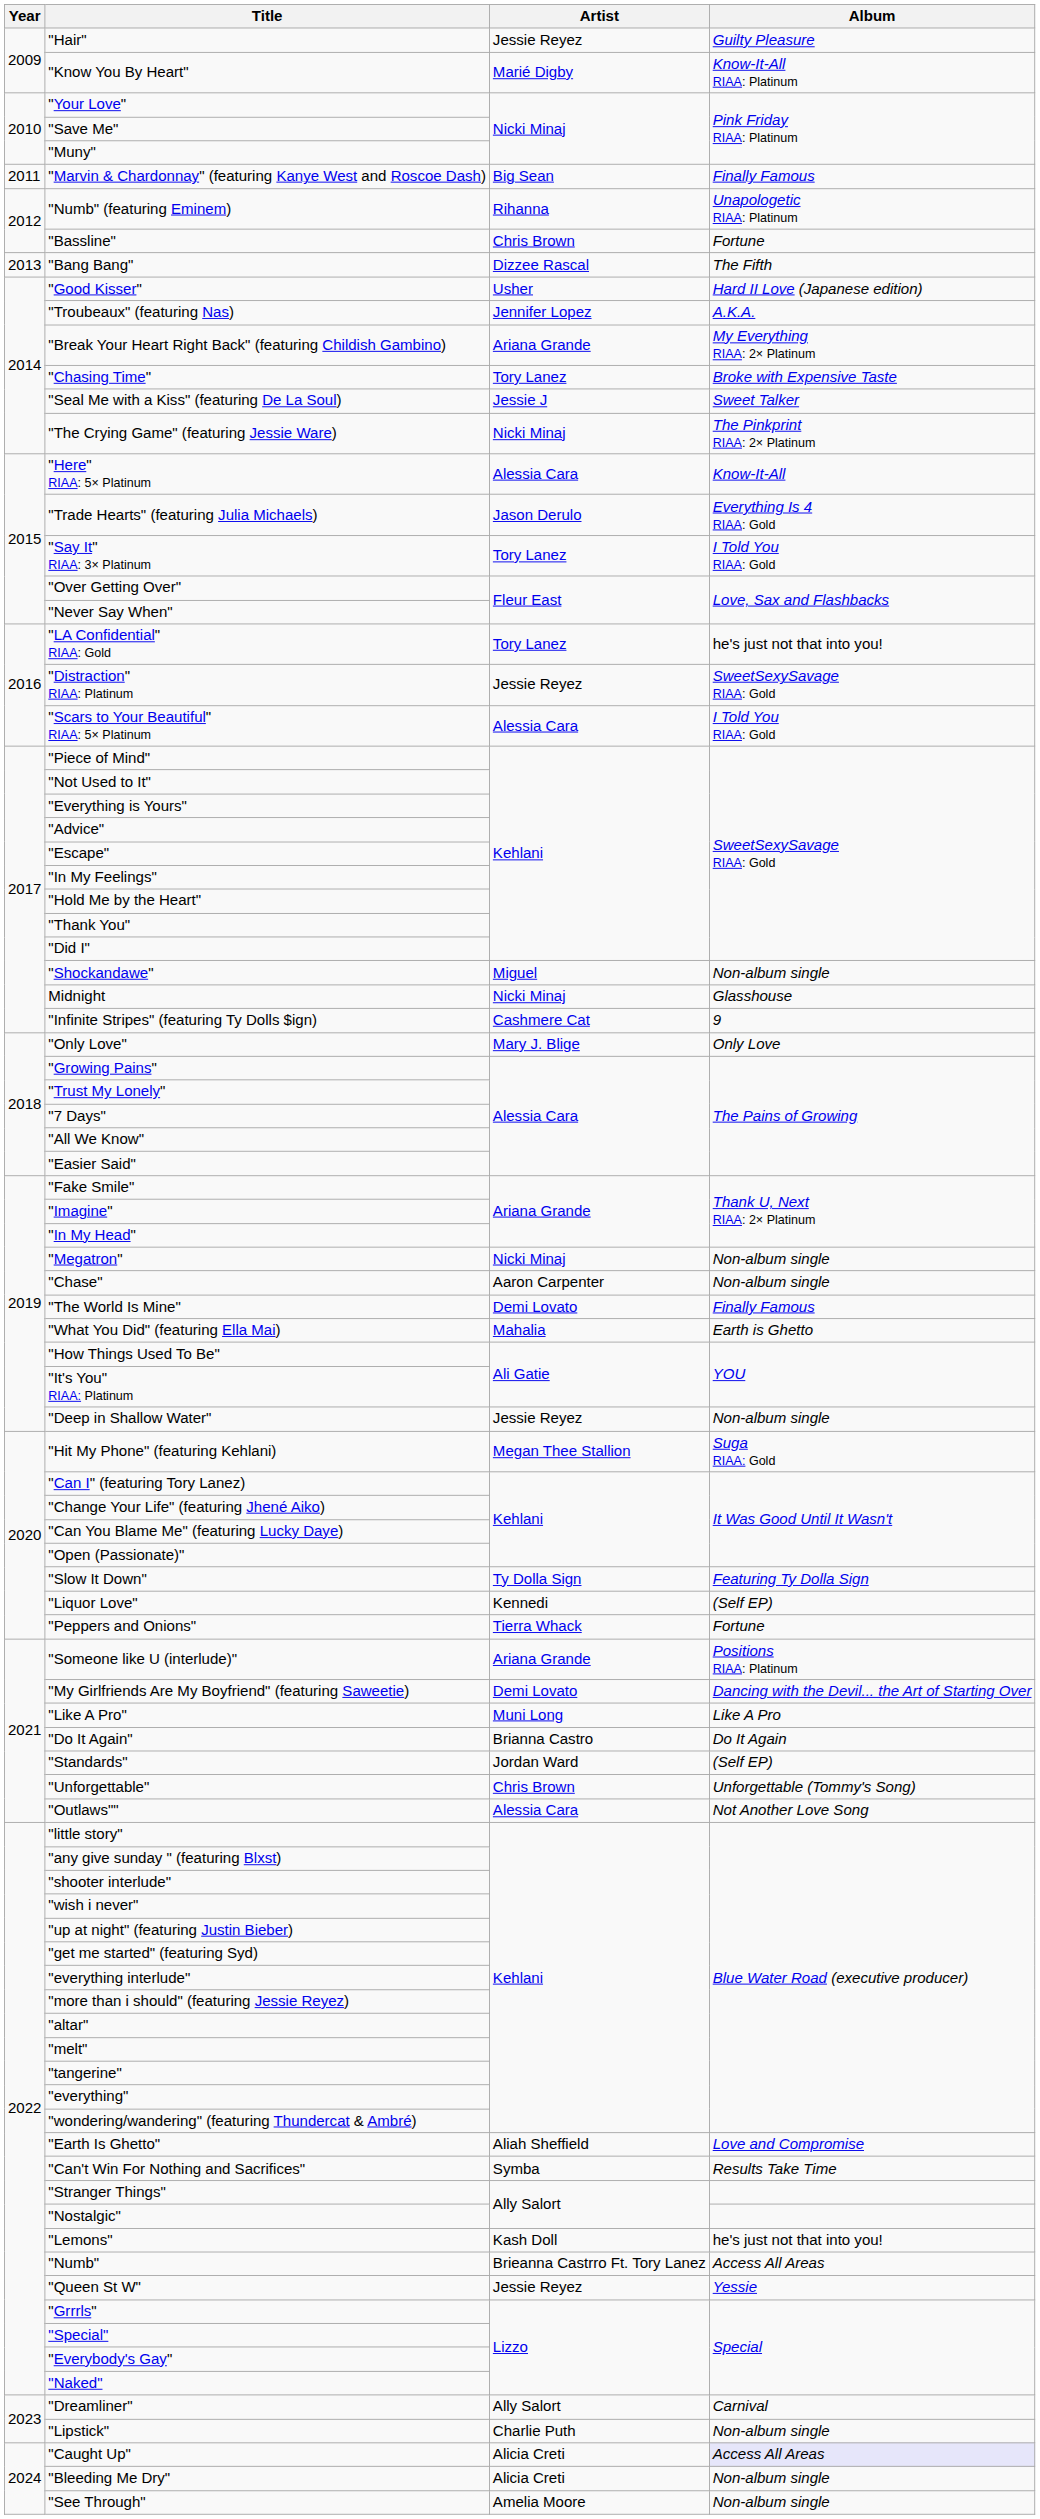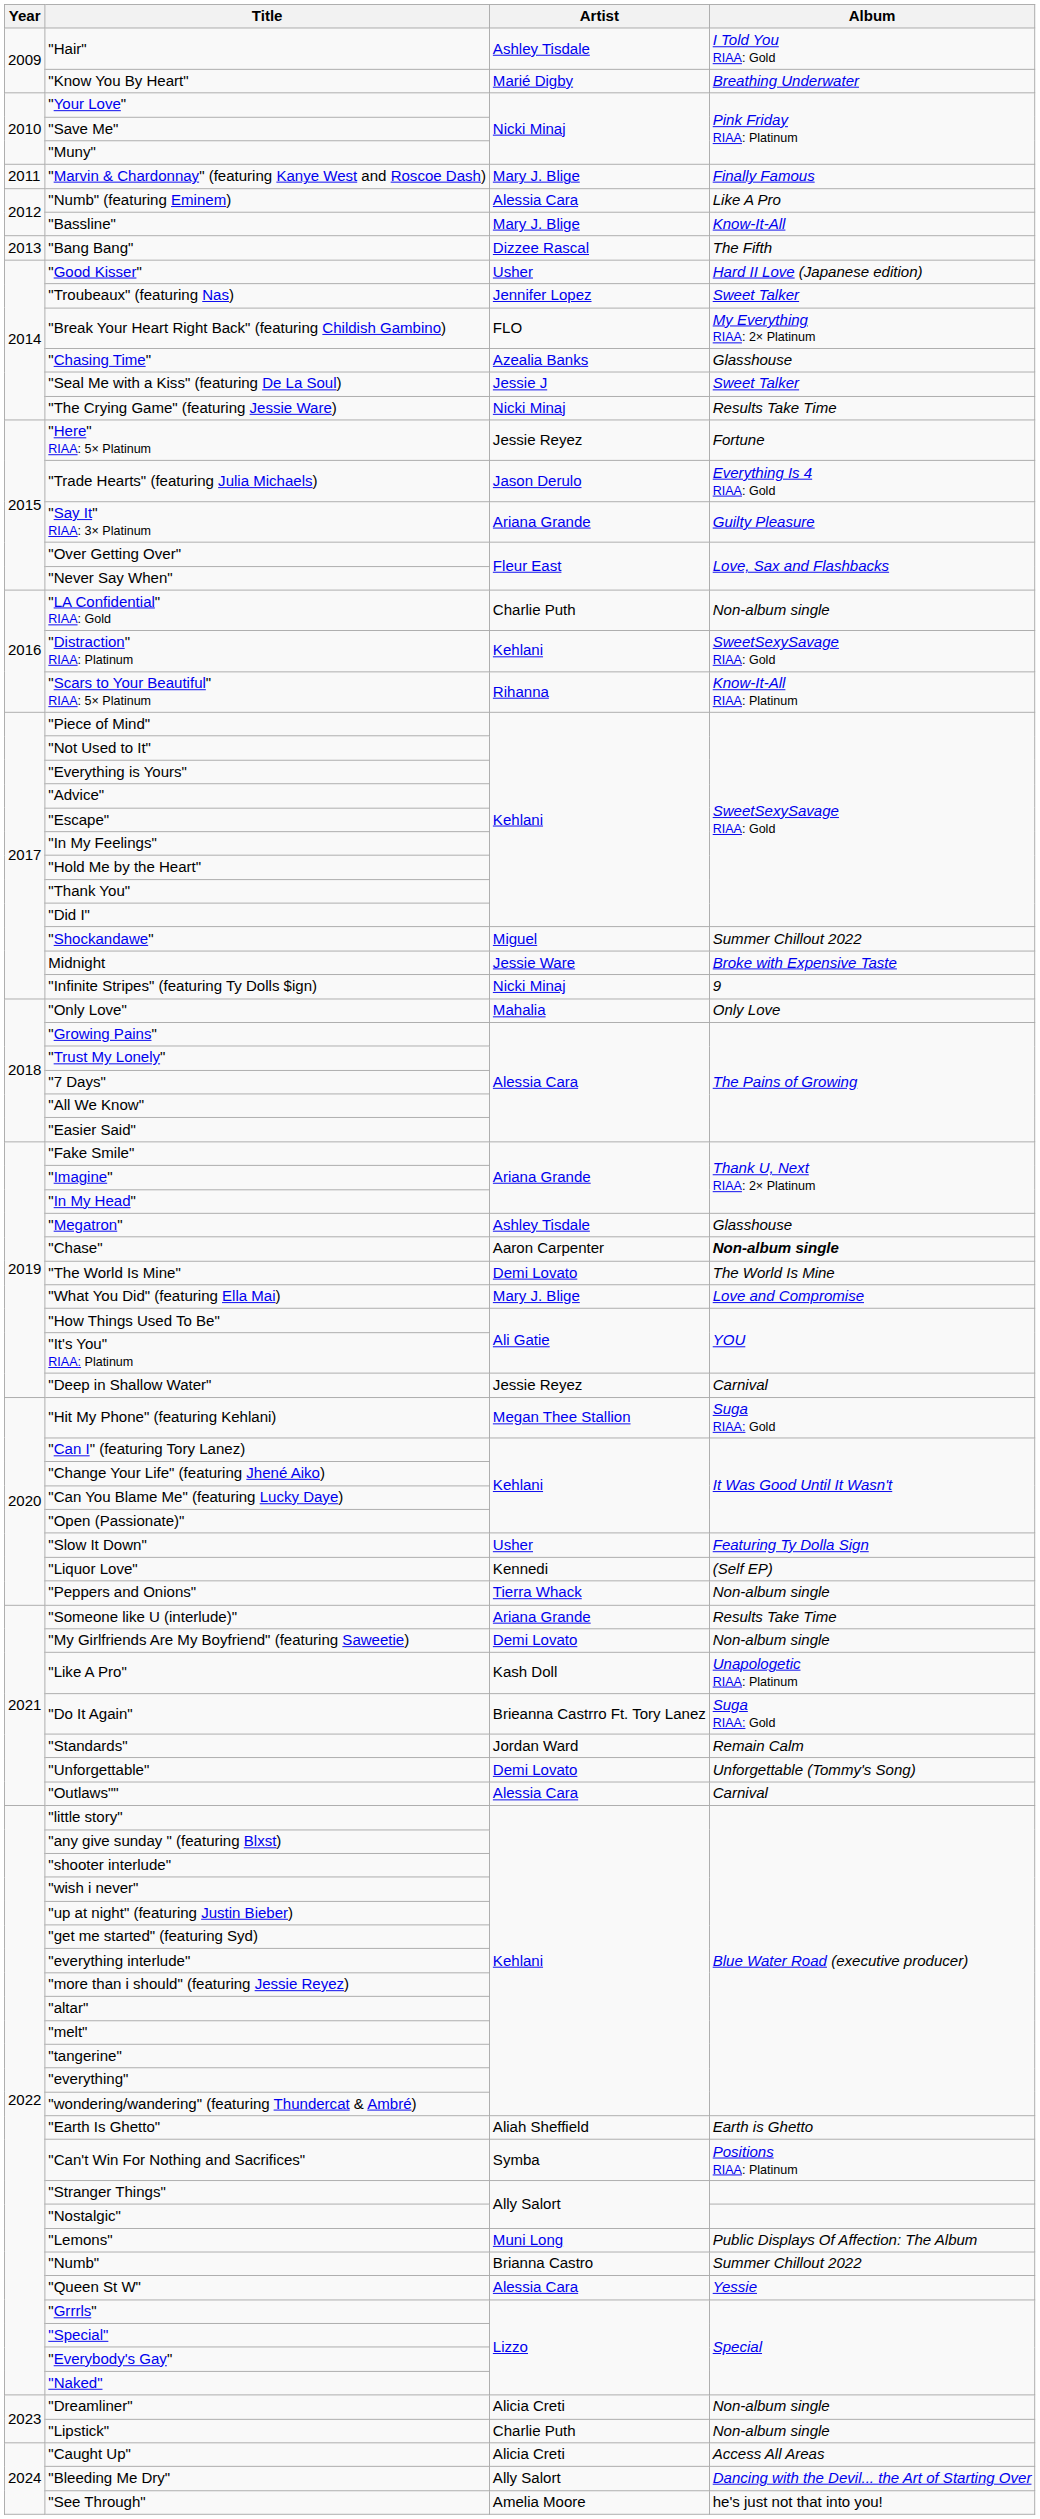"Hair" | Artist: Jessie Reyez -> Ashley Tisdale
"Hair" | Album: Guilty Pleasure -> I Told You RIAA: Gold
"Know You By Heart" | Album: Know-It-All RIAA: Platinum -> Breathing Underwater
"Marvin & Chardonnay" (featuring Kanye West and Roscoe Dash) | Artist: Big Sean -> Mary J. Blige
"Numb" (featuring Eminem) | Artist: Rihanna -> Alessia Cara
"Numb" (featuring Eminem) | Album: Unapologetic RIAA: Platinum -> Like A Pro
"Bassline" | Artist: Chris Brown -> Mary J. Blige
"Bassline" | Album: Fortune -> Know-It-All
"Troubeaux" (featuring Nas) | Album: A.K.A. -> Sweet Talker
"Break Your Heart Right Back" (featuring Childish Gambino) | Artist: Ariana Grande -> FLO
"Chasing Time" | Artist: Tory Lanez -> Azealia Banks
"Chasing Time" | Album: Broke with Expensive Taste -> Glasshouse
"The Crying Game" (featuring Jessie Ware) | Album: The Pinkprint RIAA: 2× Platinum -> Results Take Time
"Here" RIAA: 5× Platinum | Artist: Alessia Cara -> Jessie Reyez
"Here" RIAA: 5× Platinum | Album: Know-It-All -> Fortune
"Say It" RIAA: 3× Platinum | Artist: Tory Lanez -> Ariana Grande
"Say It" RIAA: 3× Platinum | Album: I Told You RIAA: Gold -> Guilty Pleasure
"LA Confidential" RIAA: Gold | Artist: Tory Lanez -> Charlie Puth
"LA Confidential" RIAA: Gold | Album: he's just not that into you! -> Non-album single
"Distraction" RIAA: Platinum | Artist: Jessie Reyez -> Kehlani
"Scars to Your Beautiful" RIAA: 5× Platinum | Artist: Alessia Cara -> Rihanna
"Scars to Your Beautiful" RIAA: 5× Platinum | Album: I Told You RIAA: Gold -> Know-It-All RIAA: Platinum
"Shockandawe" | Album: Non-album single -> Summer Chillout 2022
Midnight | Artist: Nicki Minaj -> Jessie Ware
Midnight | Album: Glasshouse -> Broke with Expensive Taste
"Infinite Stripes" (featuring Ty Dolls $ign) | Artist: Cashmere Cat -> Nicki Minaj
"Only Love" | Artist: Mary J. Blige -> Mahalia
"Megatron" | Artist: Nicki Minaj -> Ashley Tisdale
"Megatron" | Album: Non-album single -> Glasshouse
"Chase" | Album: normal -> bold
"The World Is Mine" | Album: Finally Famous -> The World Is Mine
"What You Did" (featuring Ella Mai) | Artist: Mahalia -> Mary J. Blige
"What You Did" (featuring Ella Mai) | Album: Earth is Ghetto -> Love and Compromise
"Deep in Shallow Water" | Album: Non-album single -> Carnival
"Slow It Down" | Artist: Ty Dolla Sign -> Usher
"Peppers and Onions" | Album: Fortune -> Non-album single
"Someone like U (interlude)" | Album: Positions RIAA: Platinum -> Results Take Time
"My Girlfriends Are My Boyfriend" (featuring Saweetie) | Album: Dancing with the Devil... the Art of Starting Over -> Non-album single
"Like A Pro" | Artist: Muni Long -> Kash Doll
"Like A Pro" | Album: Like A Pro -> Unapologetic RIAA: Platinum
"Do It Again" | Artist: Brianna Castro -> Brieanna Castrro Ft. Tory Lanez
"Do It Again" | Album: Do It Again -> Suga RIAA: Gold
"Standards" | Album: (Self EP) -> Remain Calm
"Unforgettable" | Artist: Chris Brown -> Demi Lovato
"Outlaws"" | Album: Not Another Love Song -> Carnival
"Earth Is Ghetto" | Album: Love and Compromise -> Earth is Ghetto
"Can't Win For Nothing and Sacrifices" | Album: Results Take Time -> Positions RIAA: Platinum
"Lemons" | Artist: Kash Doll -> Muni Long
"Lemons" | Album: he's just not that into you! -> Public Displays Of Affection: The Album
"Numb" | Artist: Brieanna Castrro Ft. Tory Lanez -> Brianna Castro
"Numb" | Album: Access All Areas -> Summer Chillout 2022
"Queen St W" | Artist: Jessie Reyez -> Alessia Cara
"Dreamliner" | Artist: Ally Salort -> Alicia Creti
"Dreamliner" | Album: Carnival -> Non-album single
"Caught Up" | Album: lavender background -> no background
"Bleeding Me Dry" | Artist: Alicia Creti -> Ally Salort
"Bleeding Me Dry" | Album: Non-album single -> Dancing with the Devil... the Art of Starting Over
"See Through" | Album: Non-album single -> he's just not that into you!
